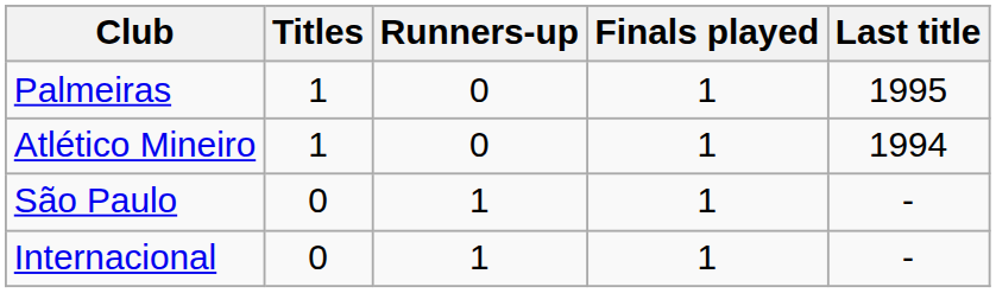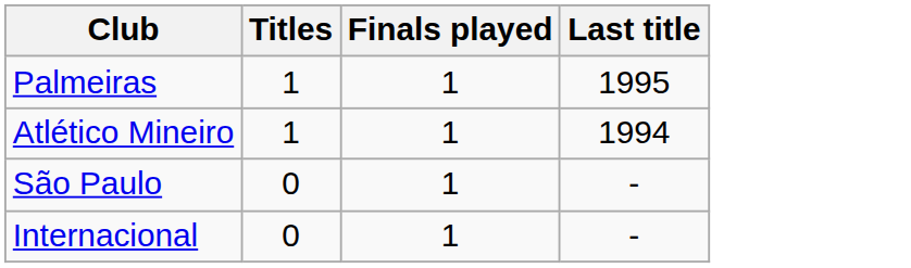- column: Runners-up | 0 | 0 | 1 | 1
